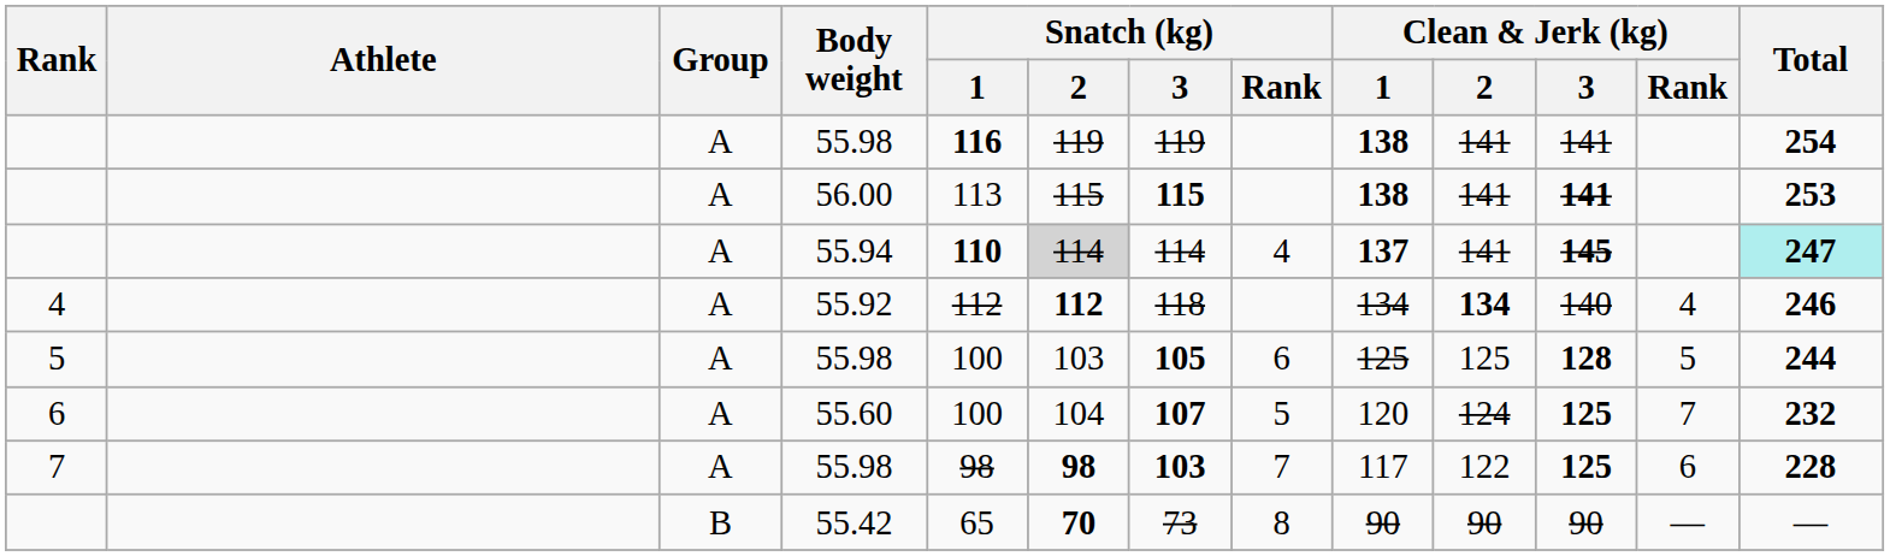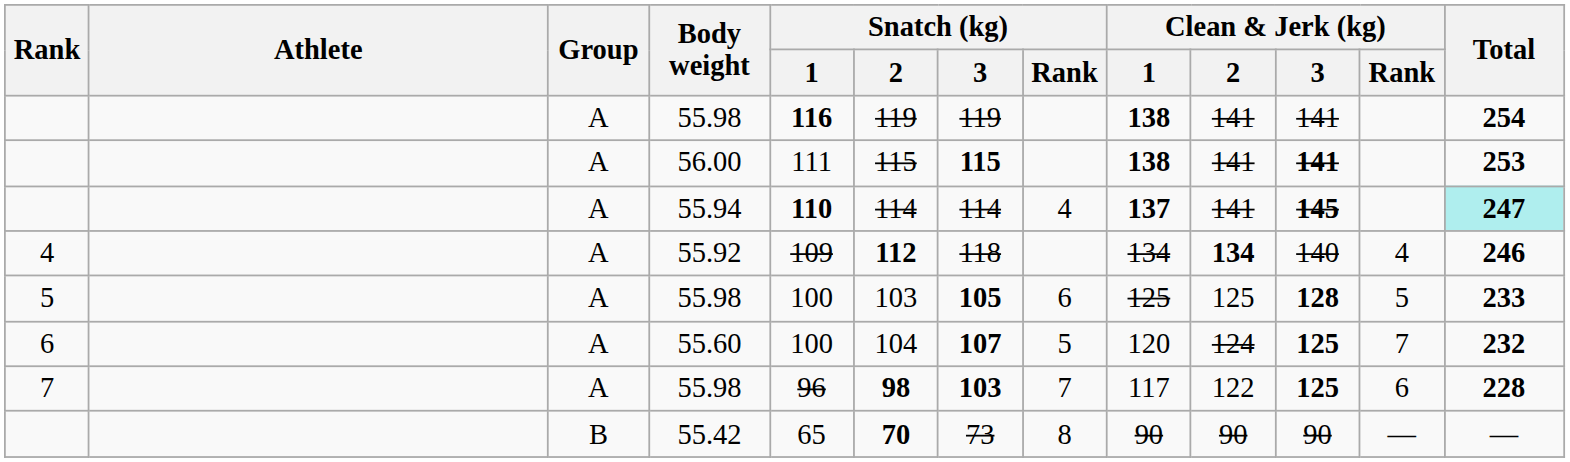56.00 | Snatch (kg) / 1: 113 -> 111
55.94 | Snatch (kg) / 2: lightgrey background -> no background
55.92 | Snatch (kg) / 1: 112 -> 109
5 / 55.98 | Total: 244 -> 233
7 / 55.98 | Snatch (kg) / 1: 98 -> 96
